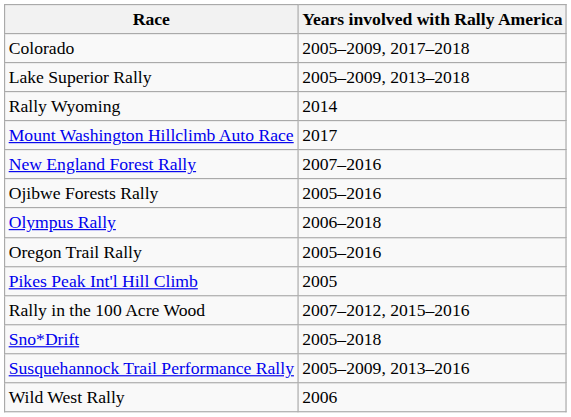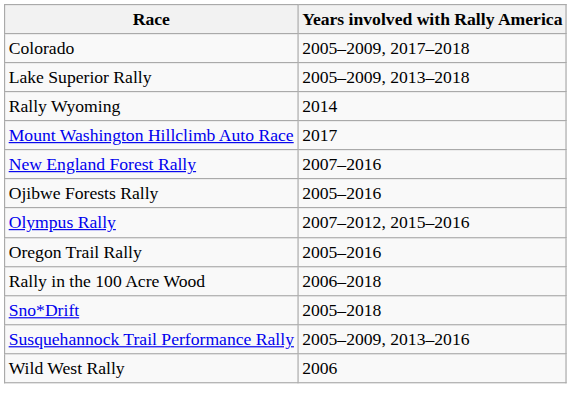Olympus Rally | Years involved with Rally America: 2006–2018 -> 2007–2012, 2015–2016
- row: Pikes Peak Int'l Hill Climb | 2005
Rally in the 100 Acre Wood | Years involved with Rally America: 2007–2012, 2015–2016 -> 2006–2018
